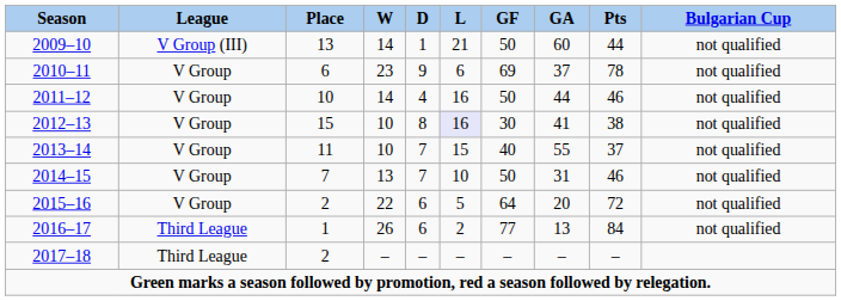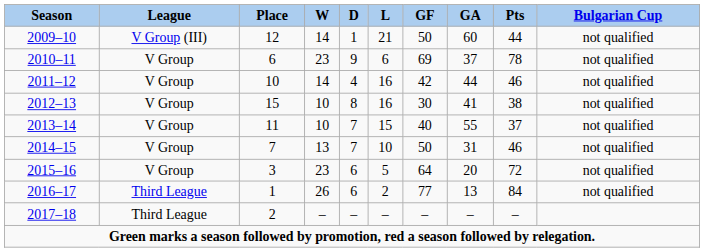2009–10 | Place: 13 -> 12
2011–12 | GF: 50 -> 42
2012–13 | L: lavender background -> no background
2015–16 | Place: 2 -> 3
2015–16 | W: 22 -> 23
